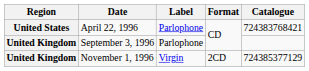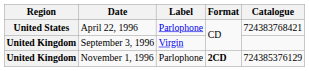September 3, 1996 | Label: Parlophone -> Virgin
November 1, 1996 | Label: Virgin -> Parlophone
November 1, 1996 | Format: normal -> bold
November 1, 1996 | Catalogue: 724385377129 -> 724385376129
